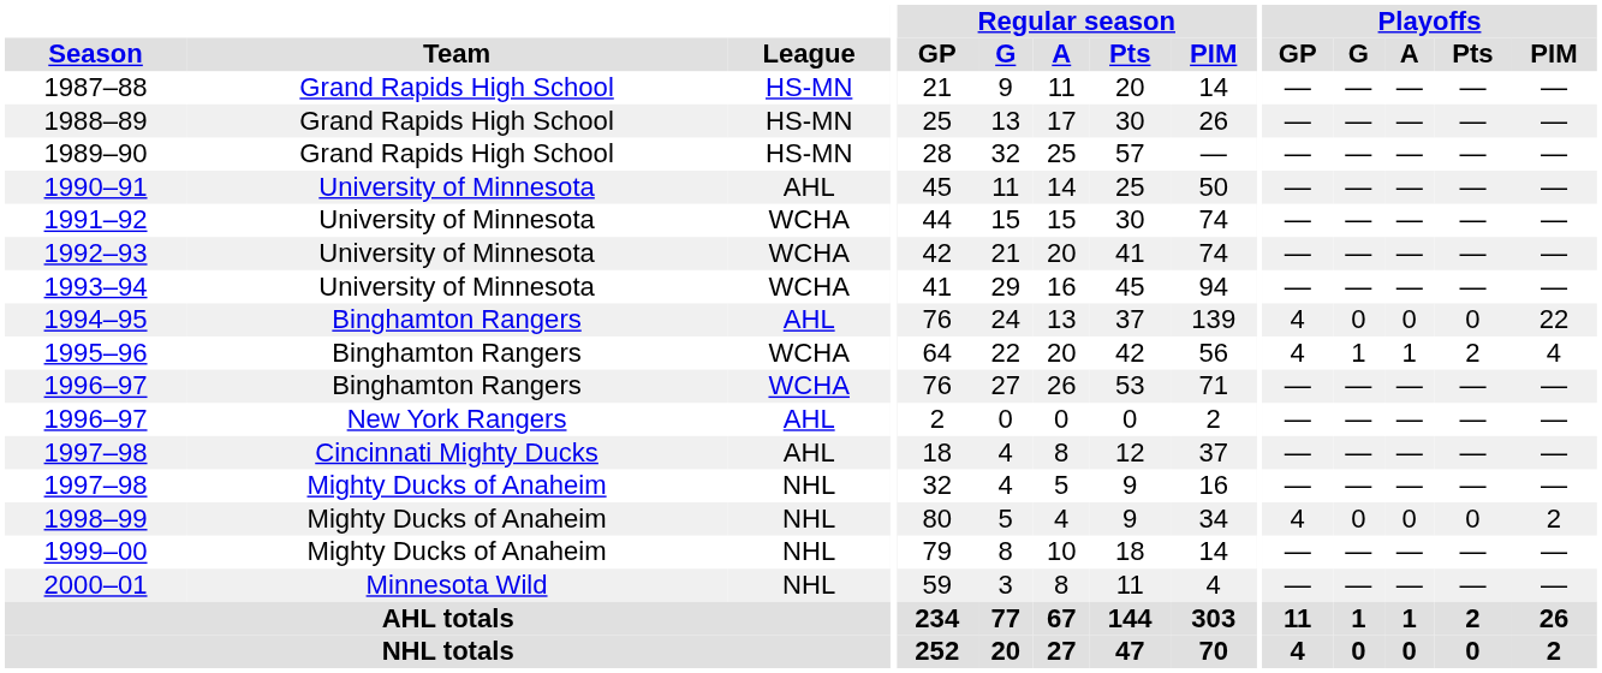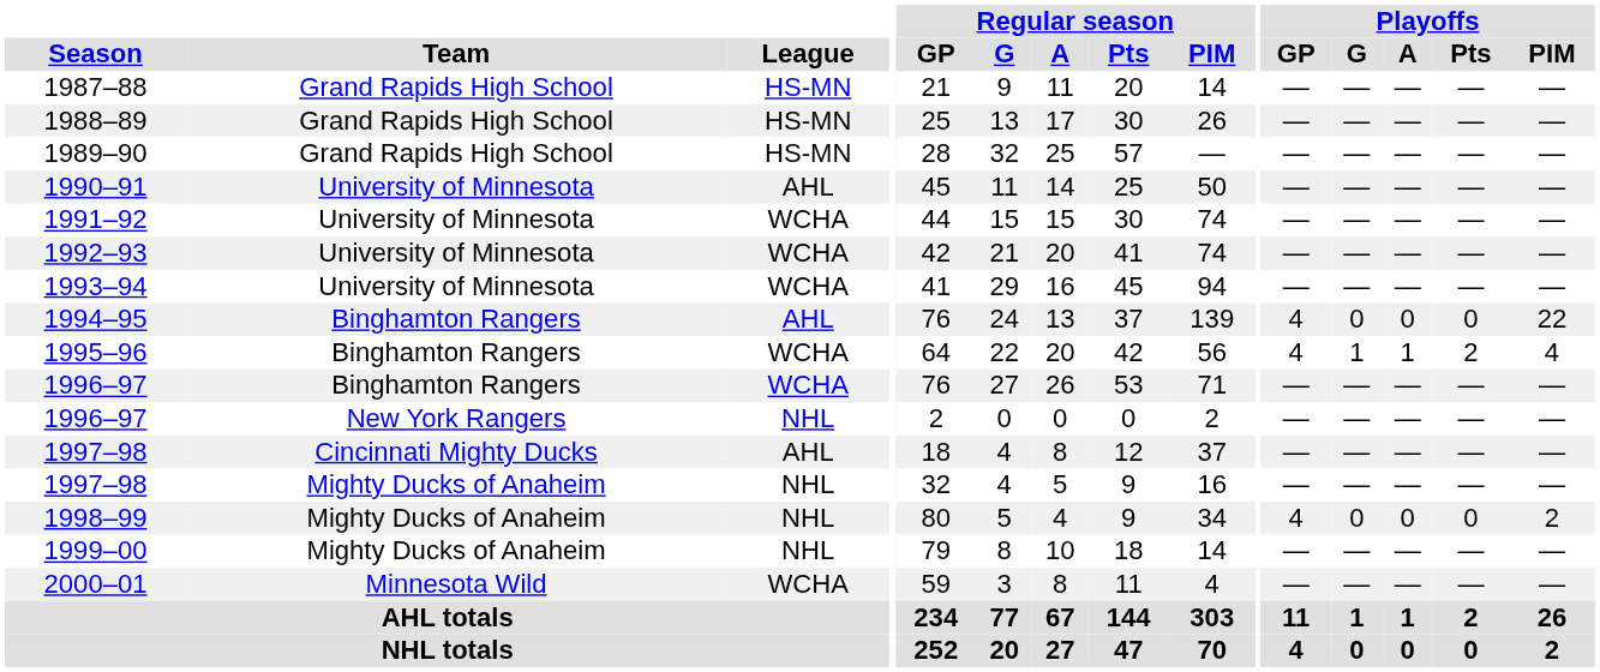1996–97 / New York Rangers | League: AHL -> NHL
2000–01 | League: NHL -> WCHA
